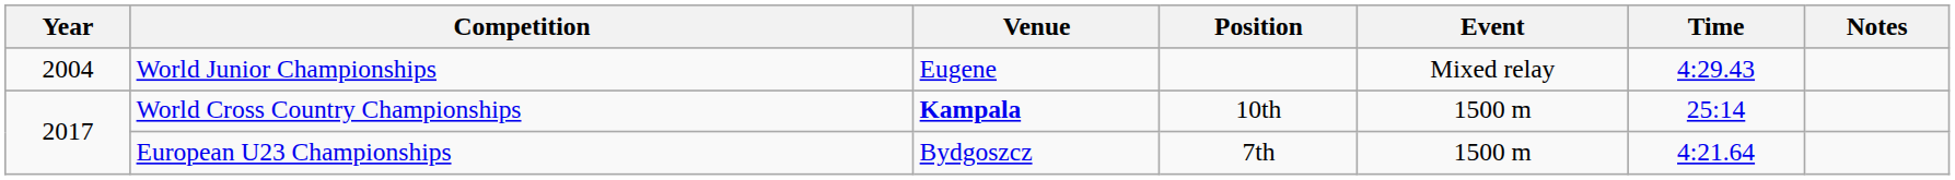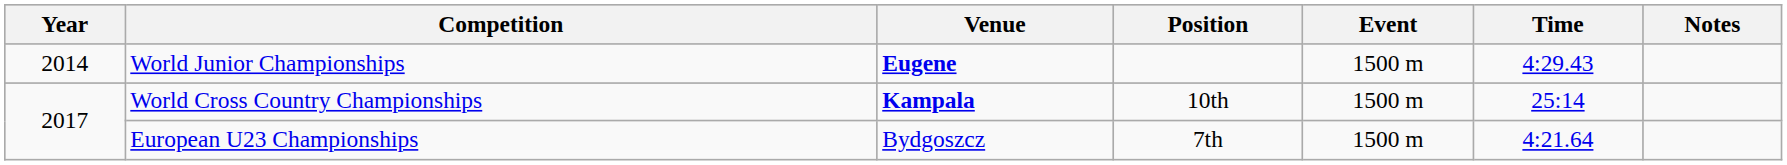World Junior Championships | Year: 2004 -> 2014
World Junior Championships | Venue: normal -> bold
World Junior Championships | Event: Mixed relay -> 1500 m
